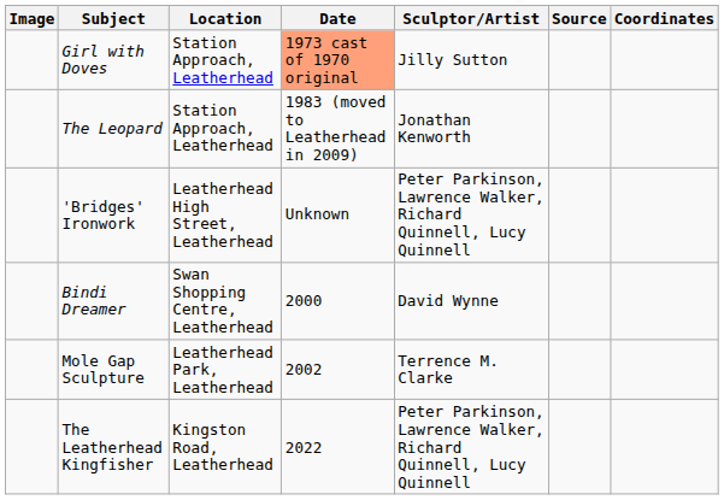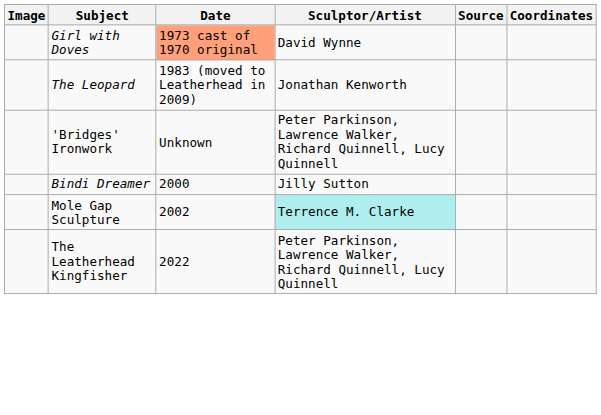- column: Location | Station Approach, Leatherhead | Station Approach, Leatherhead | Leatherhead High Street, Leatherhead | Swan Shopping Centre, Leatherhead | Leatherhead Park, Leatherhead | Kingston Road, Leatherhead
Girl with Doves | Sculptor/Artist: Jilly Sutton -> David Wynne
Bindi Dreamer | Sculptor/Artist: David Wynne -> Jilly Sutton
Mole Gap Sculpture | Sculptor/Artist: no background -> paleturquoise background
